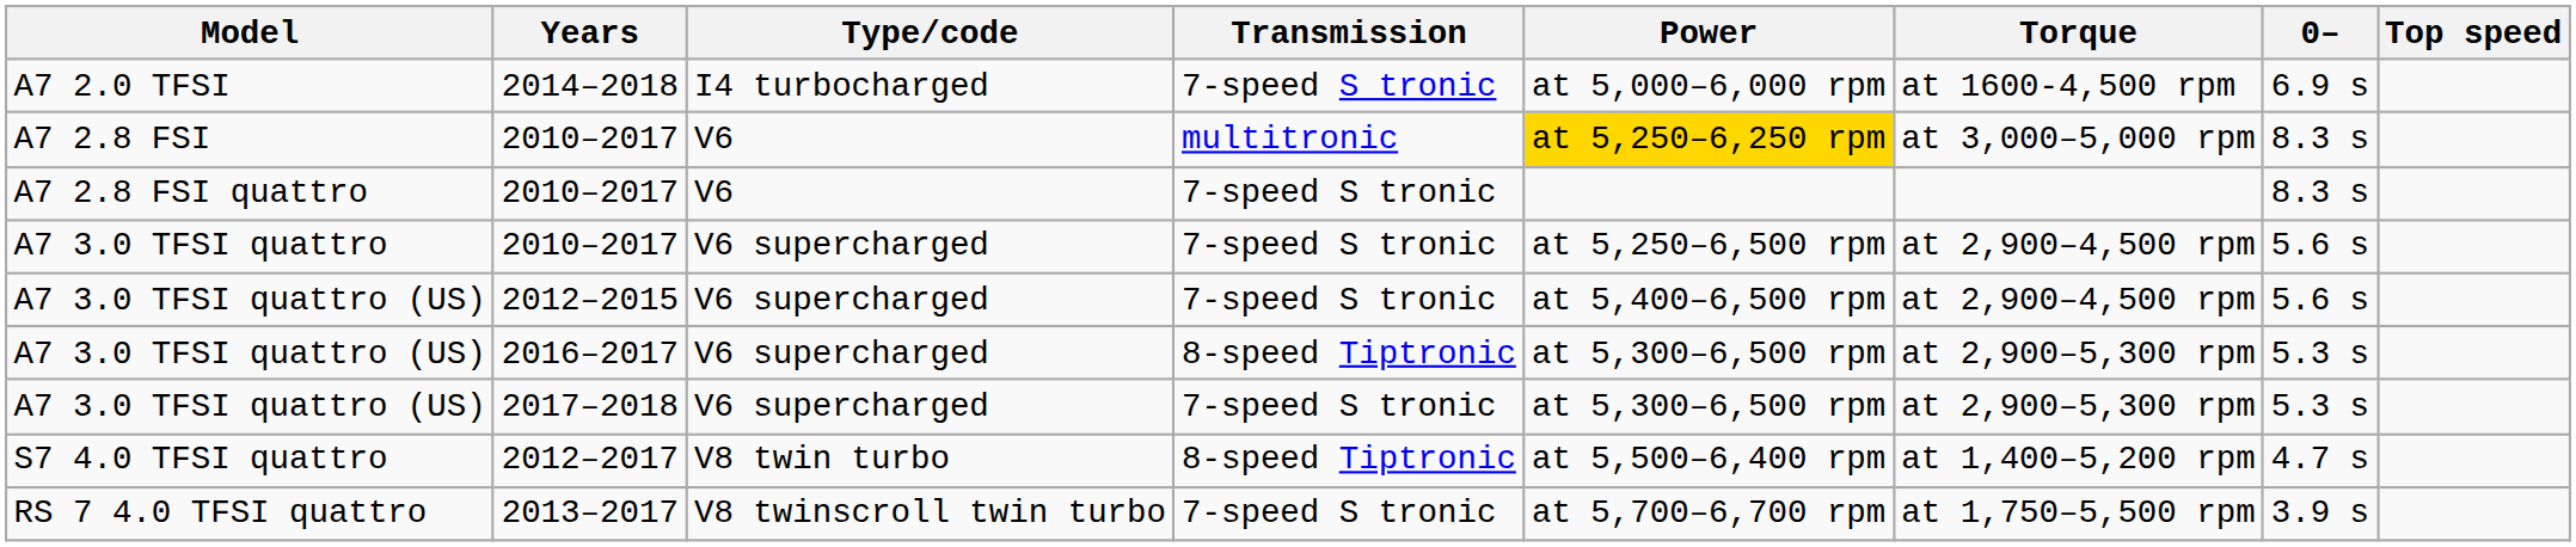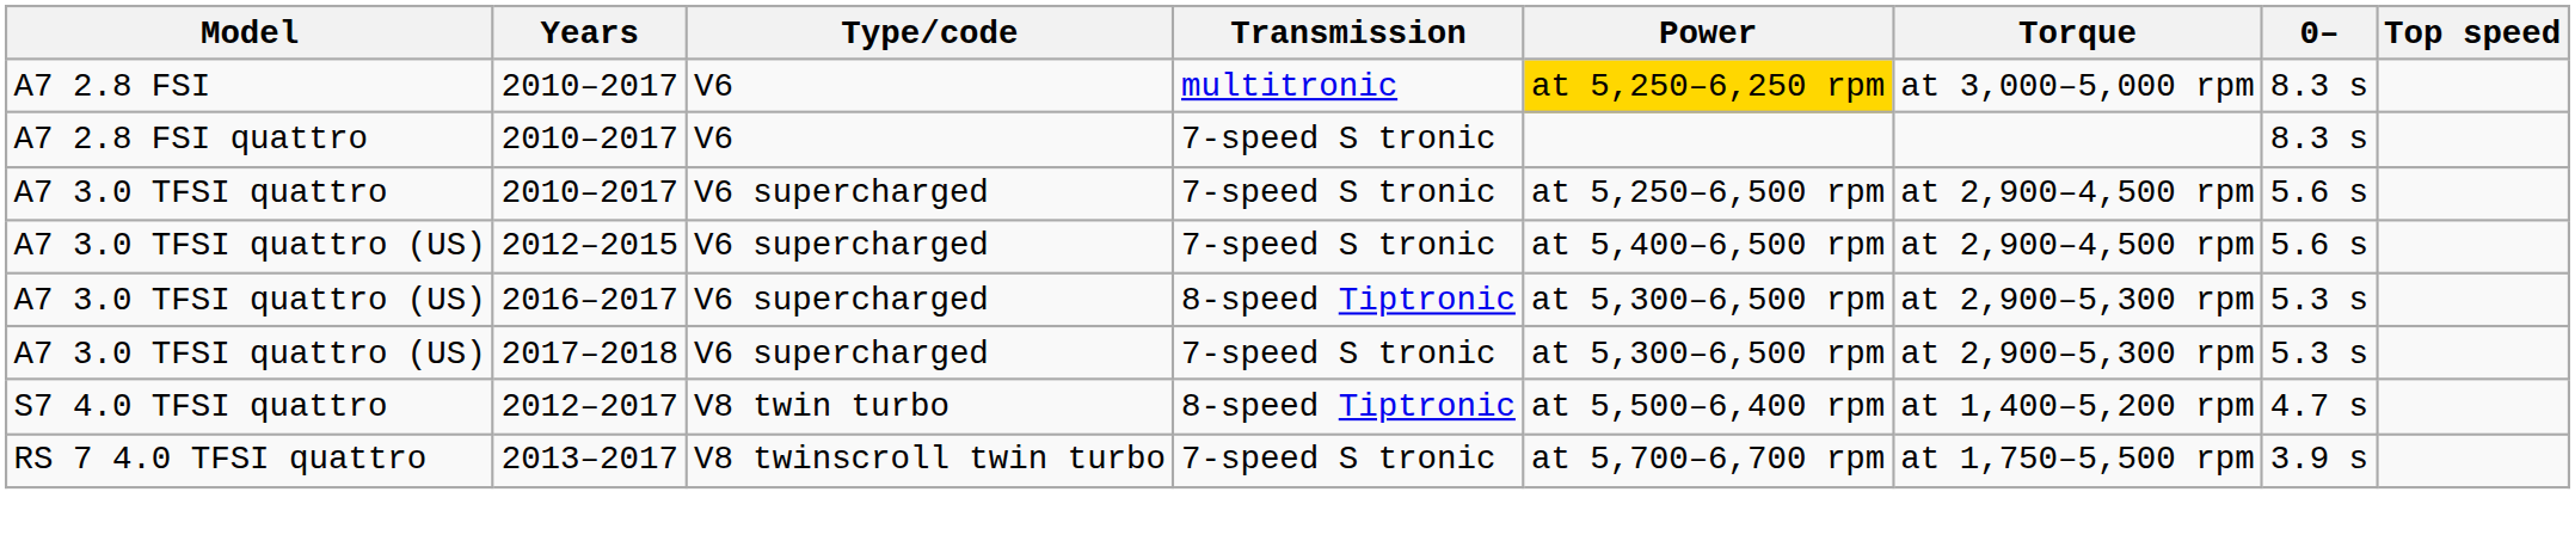- row: A7 2.0 TFSI | 2014–2018 | I4 turbocharged | 7-speed S tronic | at 5,000–6,000 rpm | at 1600-4,500 rpm | 6.9 s
